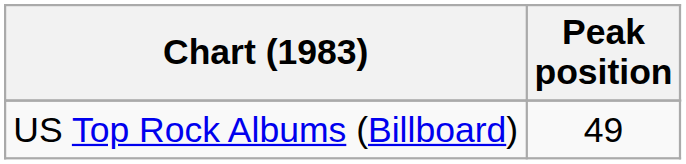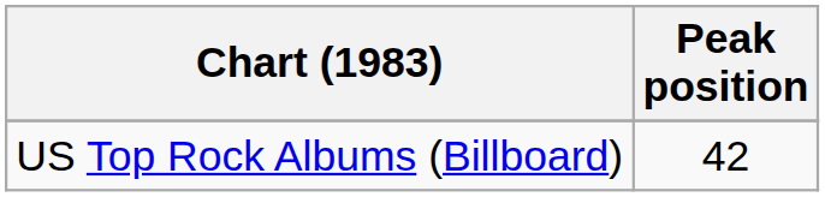US Top Rock Albums (Billboard) | Peak position: 49 -> 42
